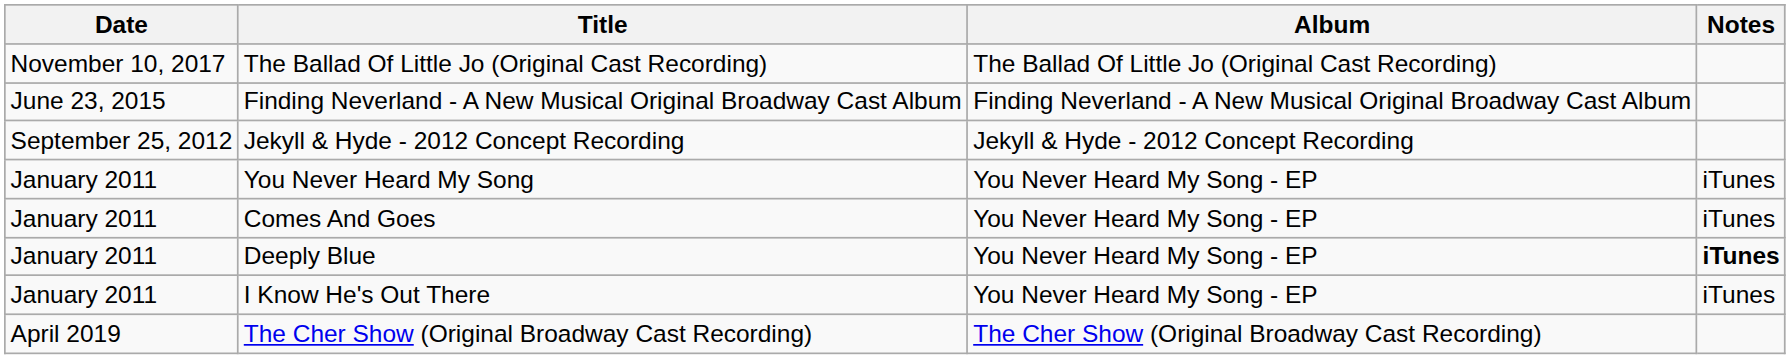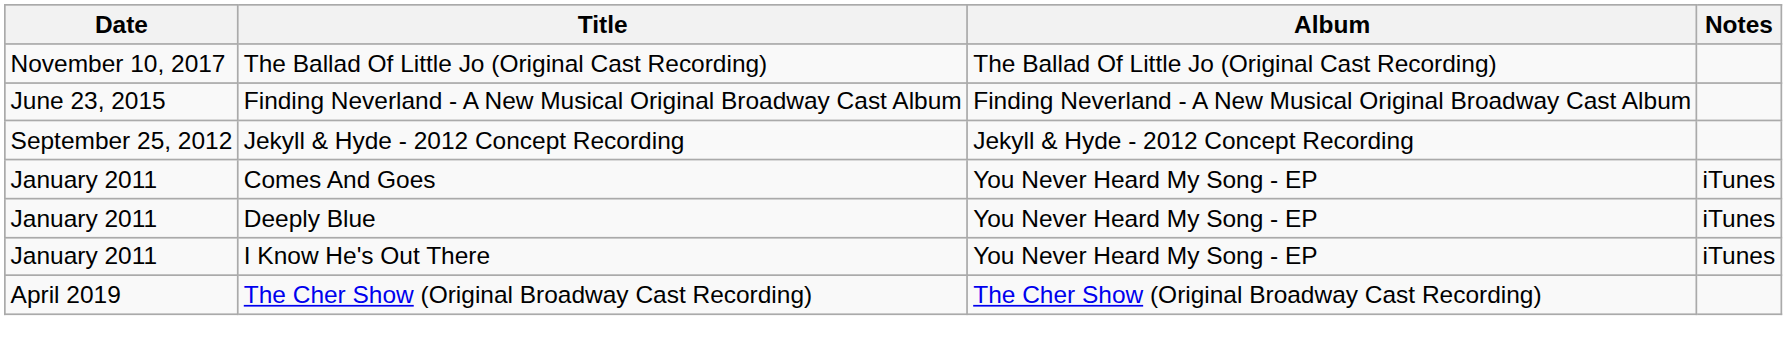- row: January 2011 | You Never Heard My Song | You Never Heard My Song - EP | iTunes
Deeply Blue | Notes: bold -> normal
